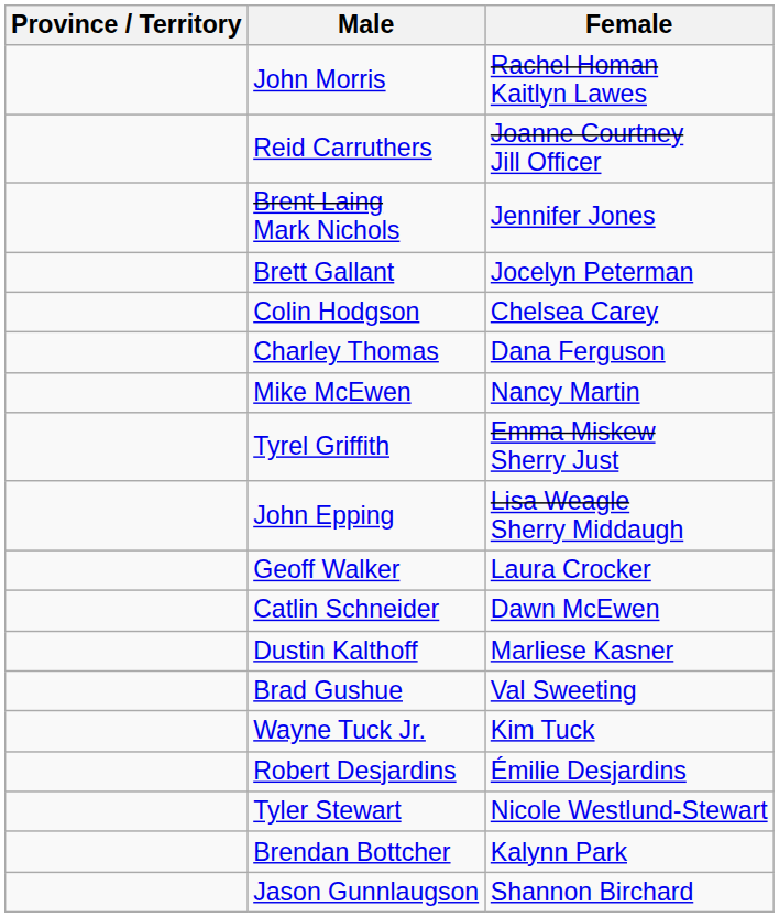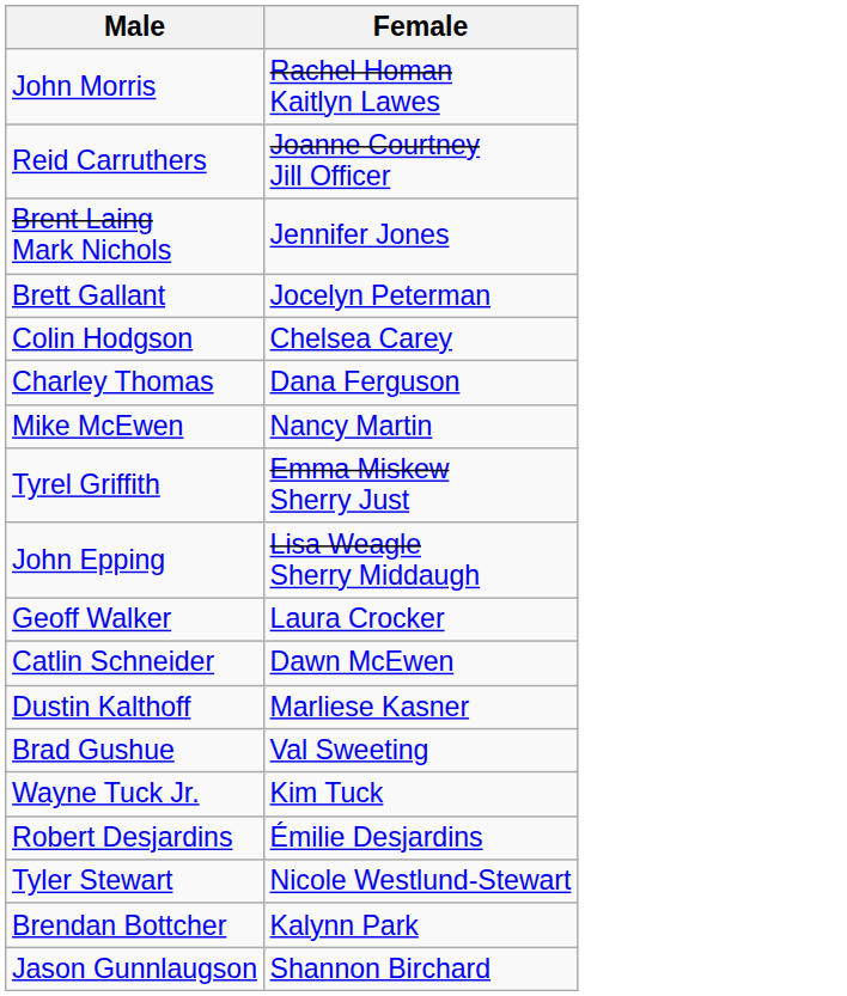- column: Province / Territory
